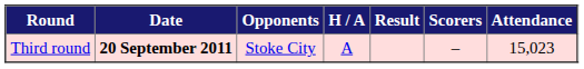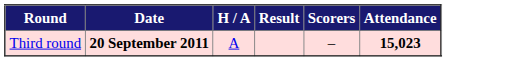- column: Opponents | Stoke City
Third round | Attendance: normal -> bold
